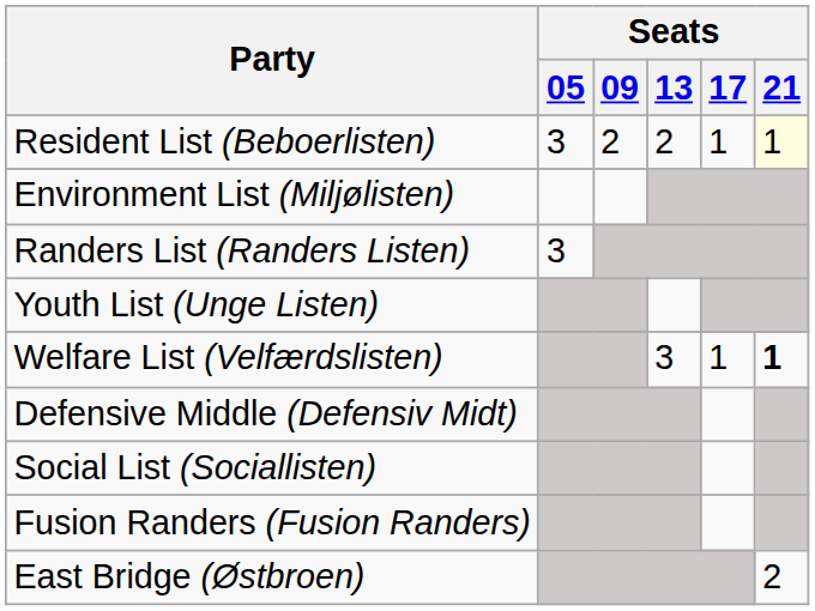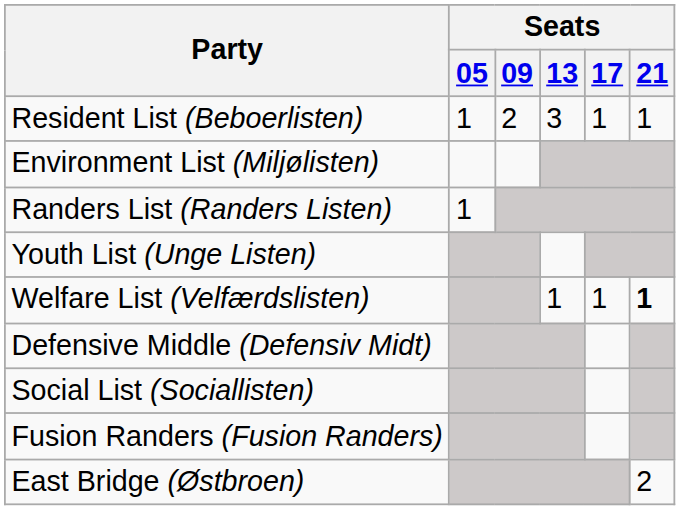Resident List (Beboerlisten) | Seats / 05: 3 -> 1
Resident List (Beboerlisten) | Seats / 13: 2 -> 3
Resident List (Beboerlisten) | Seats / 21: lightyellow background -> no background
Randers List (Randers Listen) | Seats / 05: 3 -> 1
Welfare List (Velfærdslisten) | Seats / 13: 3 -> 1
